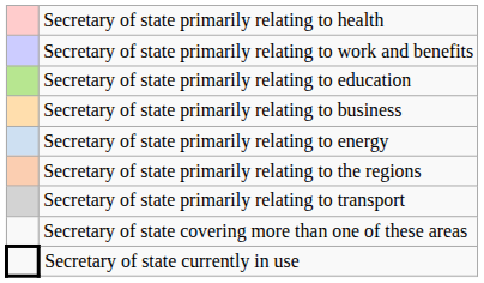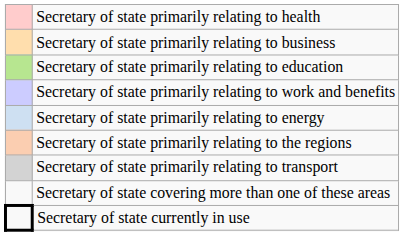rows swapped: Secretary of state primarily relating to work and benefits <-> Secretary of state primarily relating to business
